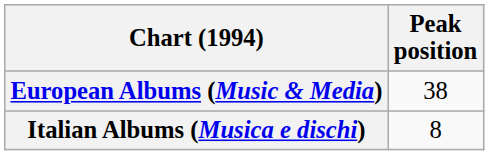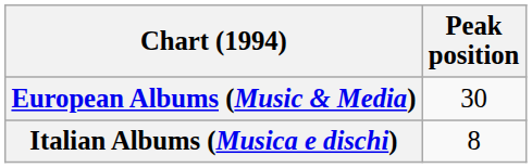European Albums (Music & Media) | Peak position: 38 -> 30
